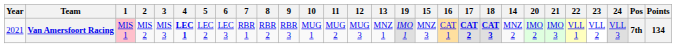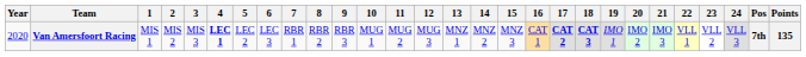columns swapped: 14 <-> 19
Van Amersfoort Racing | Year: 2021 -> 2020
Van Amersfoort Racing | 1: pink background -> no background
Van Amersfoort Racing | Points: 134 -> 135
